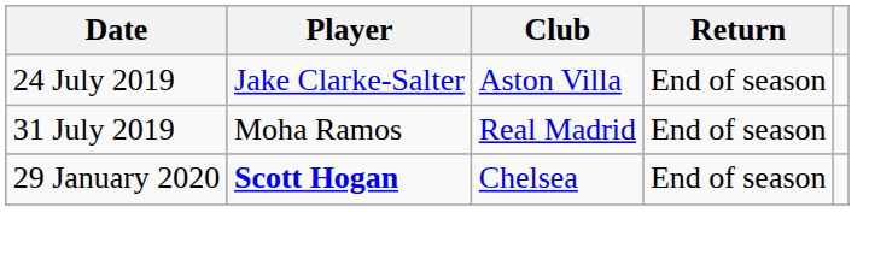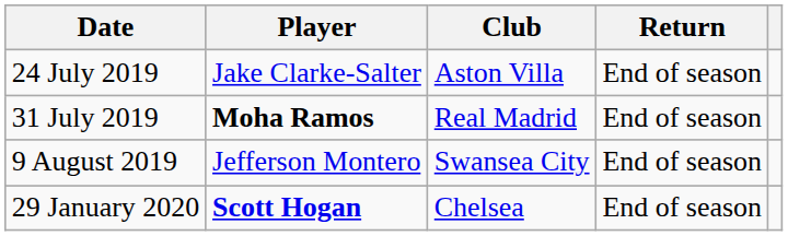31 July 2019 | Player: normal -> bold
+ row: 9 August 2019 | Jefferson Montero | Swansea City | End of season
